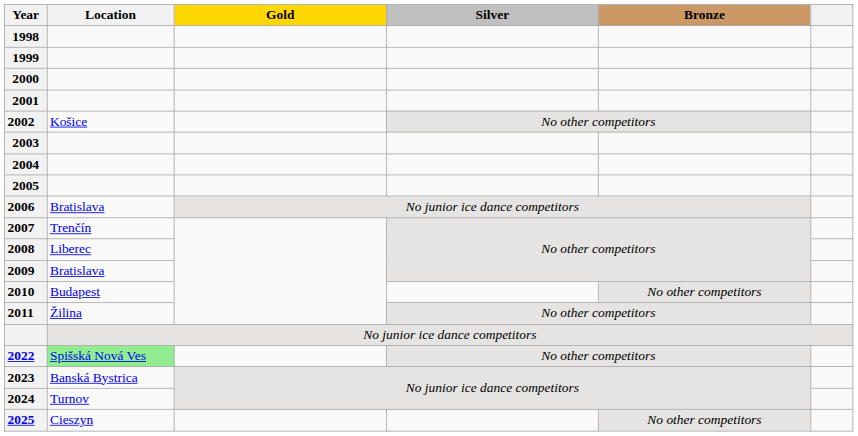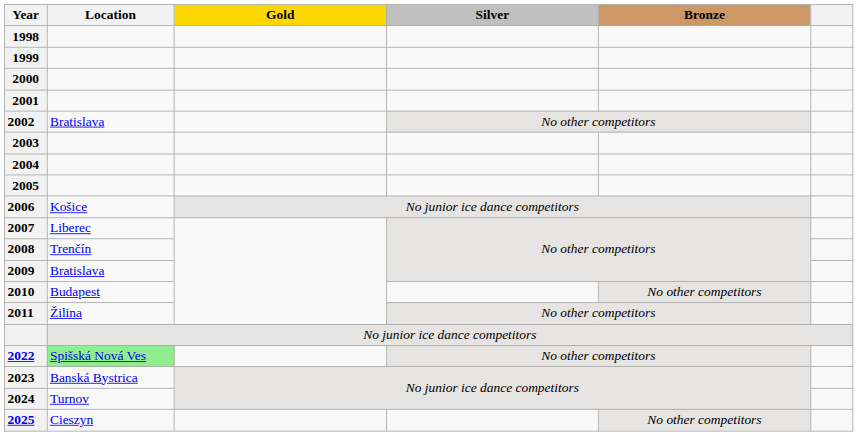2002 | Location: Košice -> Bratislava
2006 | Location: Bratislava -> Košice
2007 | Location: Trenčín -> Liberec
2008 | Location: Liberec -> Trenčín
